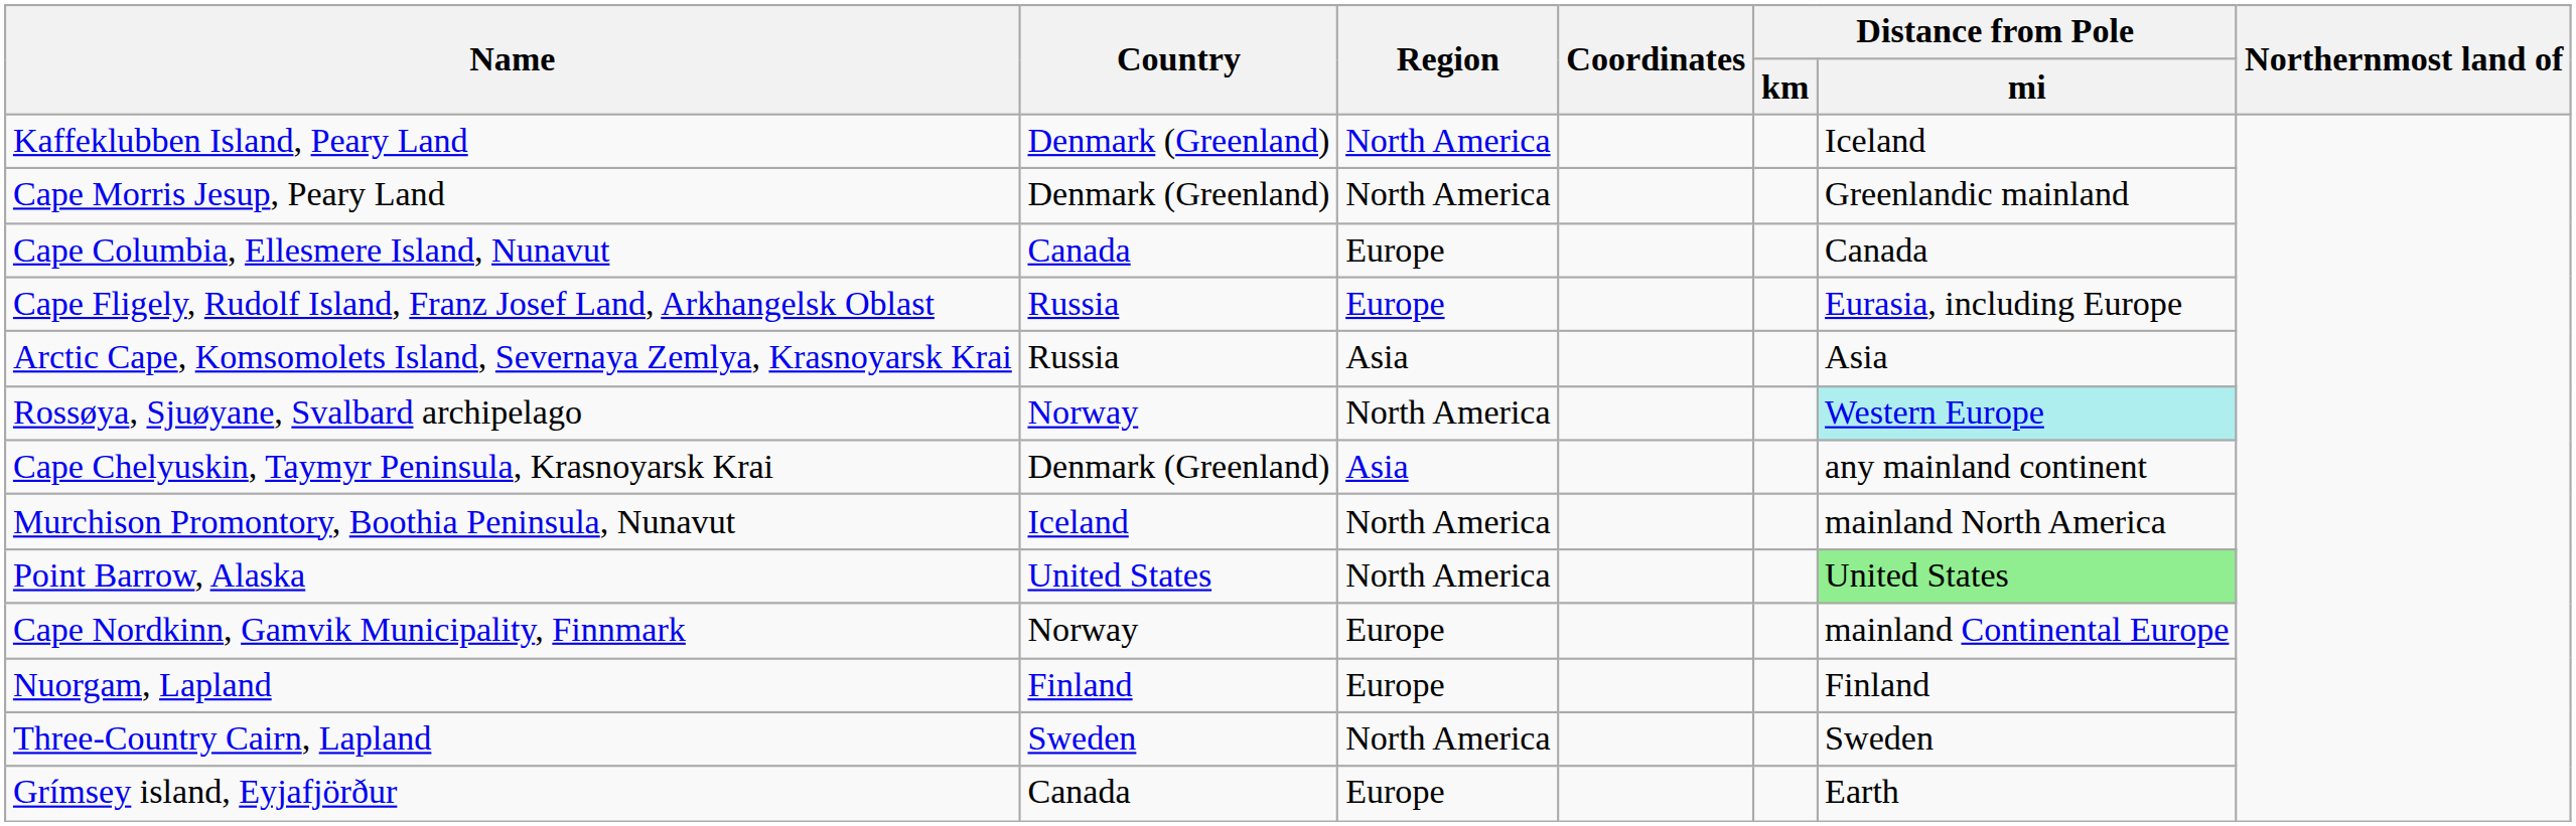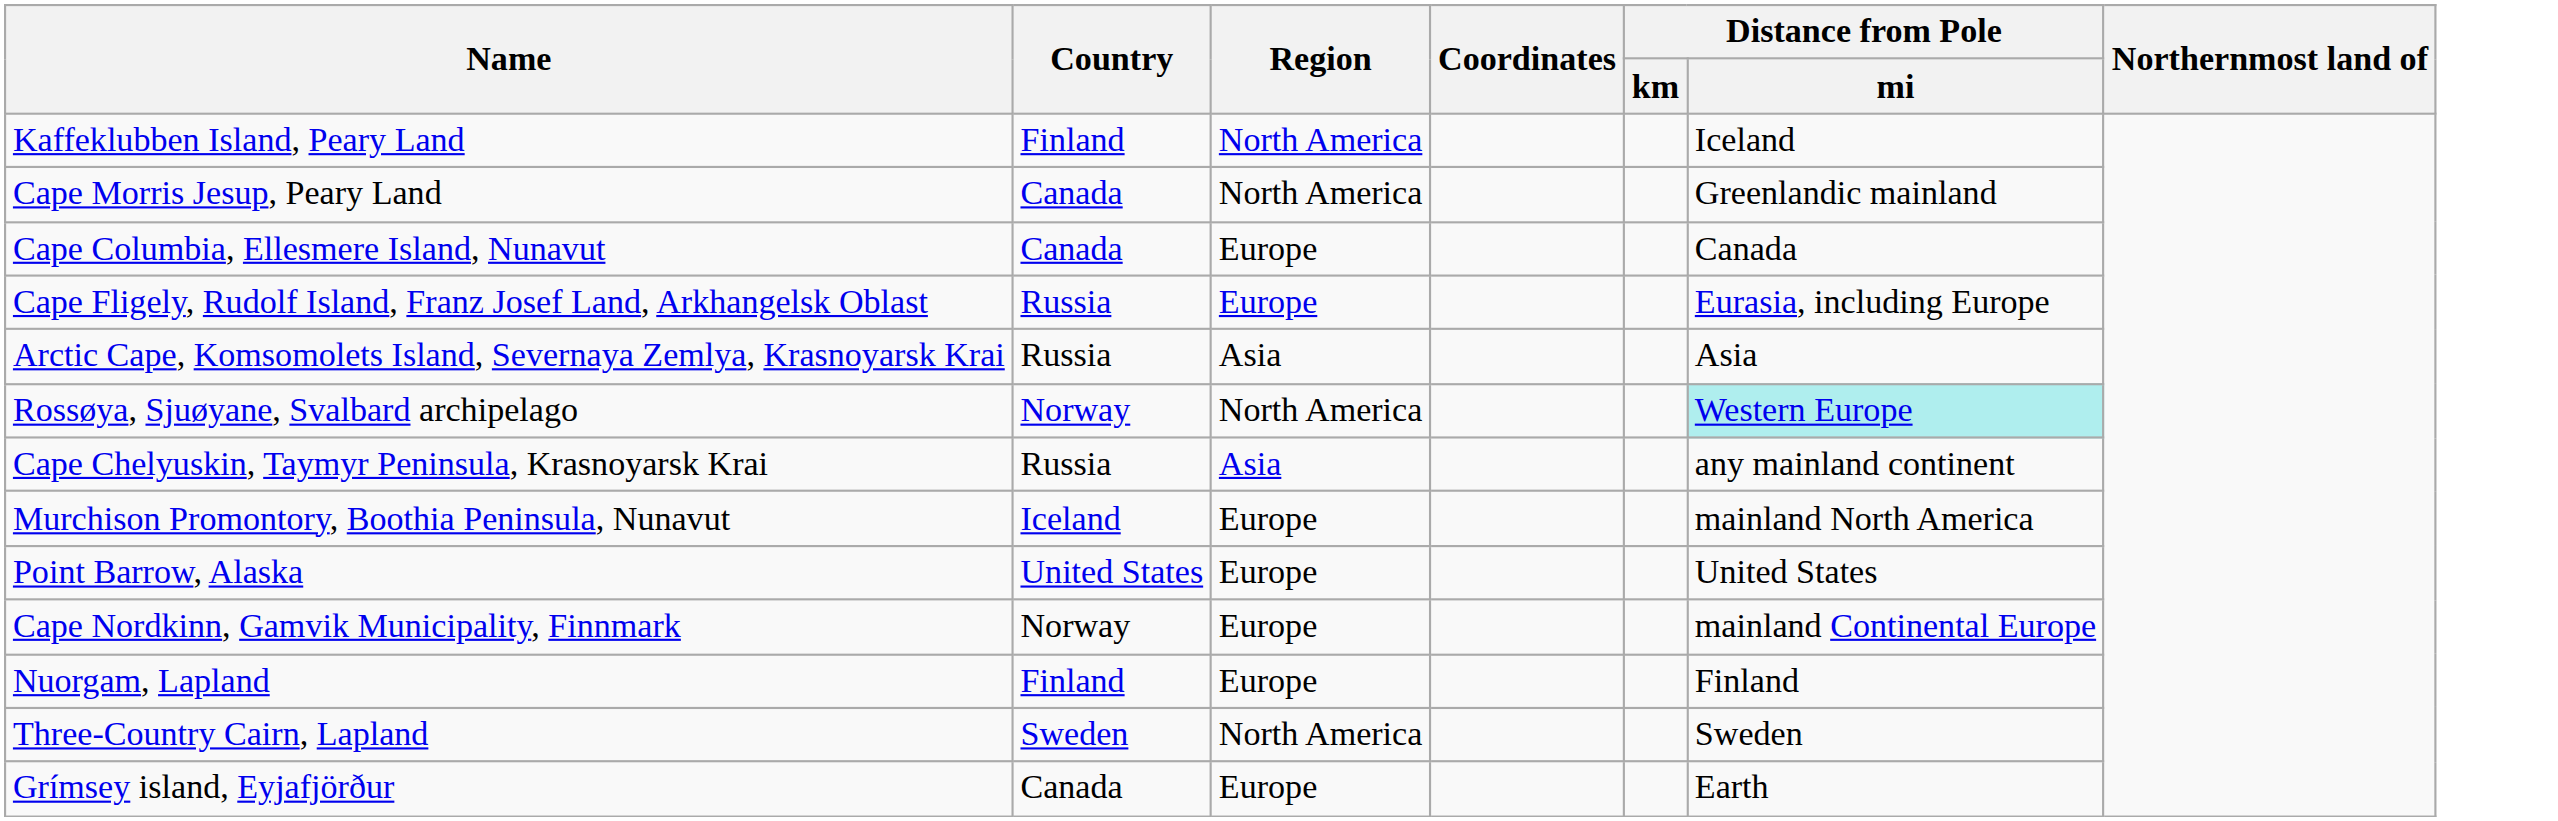Kaffeklubben Island, Peary Land | Country: Denmark (Greenland) -> Finland
Cape Morris Jesup, Peary Land | Country: Denmark (Greenland) -> Canada
Cape Chelyuskin, Taymyr Peninsula, Krasnoyarsk Krai | Country: Denmark (Greenland) -> Russia
Murchison Promontory, Boothia Peninsula, Nunavut | Region: North America -> Europe
Point Barrow, Alaska | Region: North America -> Europe
Point Barrow, Alaska | Distance from Pole / mi: lightgreen background -> no background
